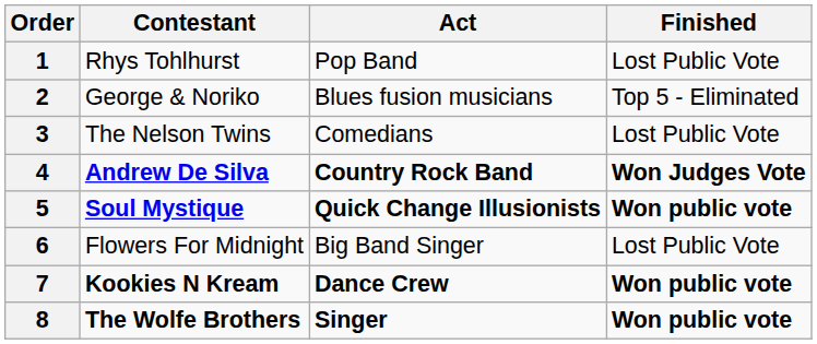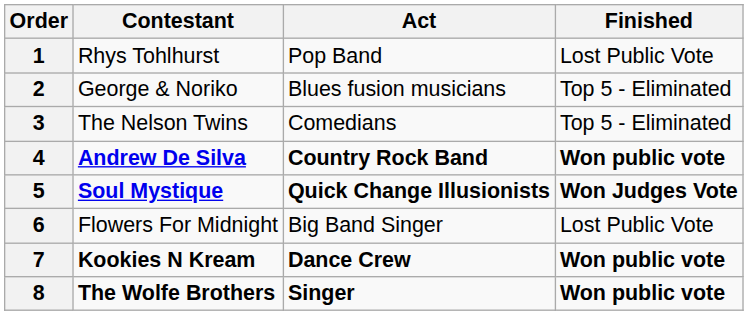3 | Finished: Lost Public Vote -> Top 5 - Eliminated
4 | Finished: Won Judges Vote -> Won public vote
5 | Finished: Won public vote -> Won Judges Vote
